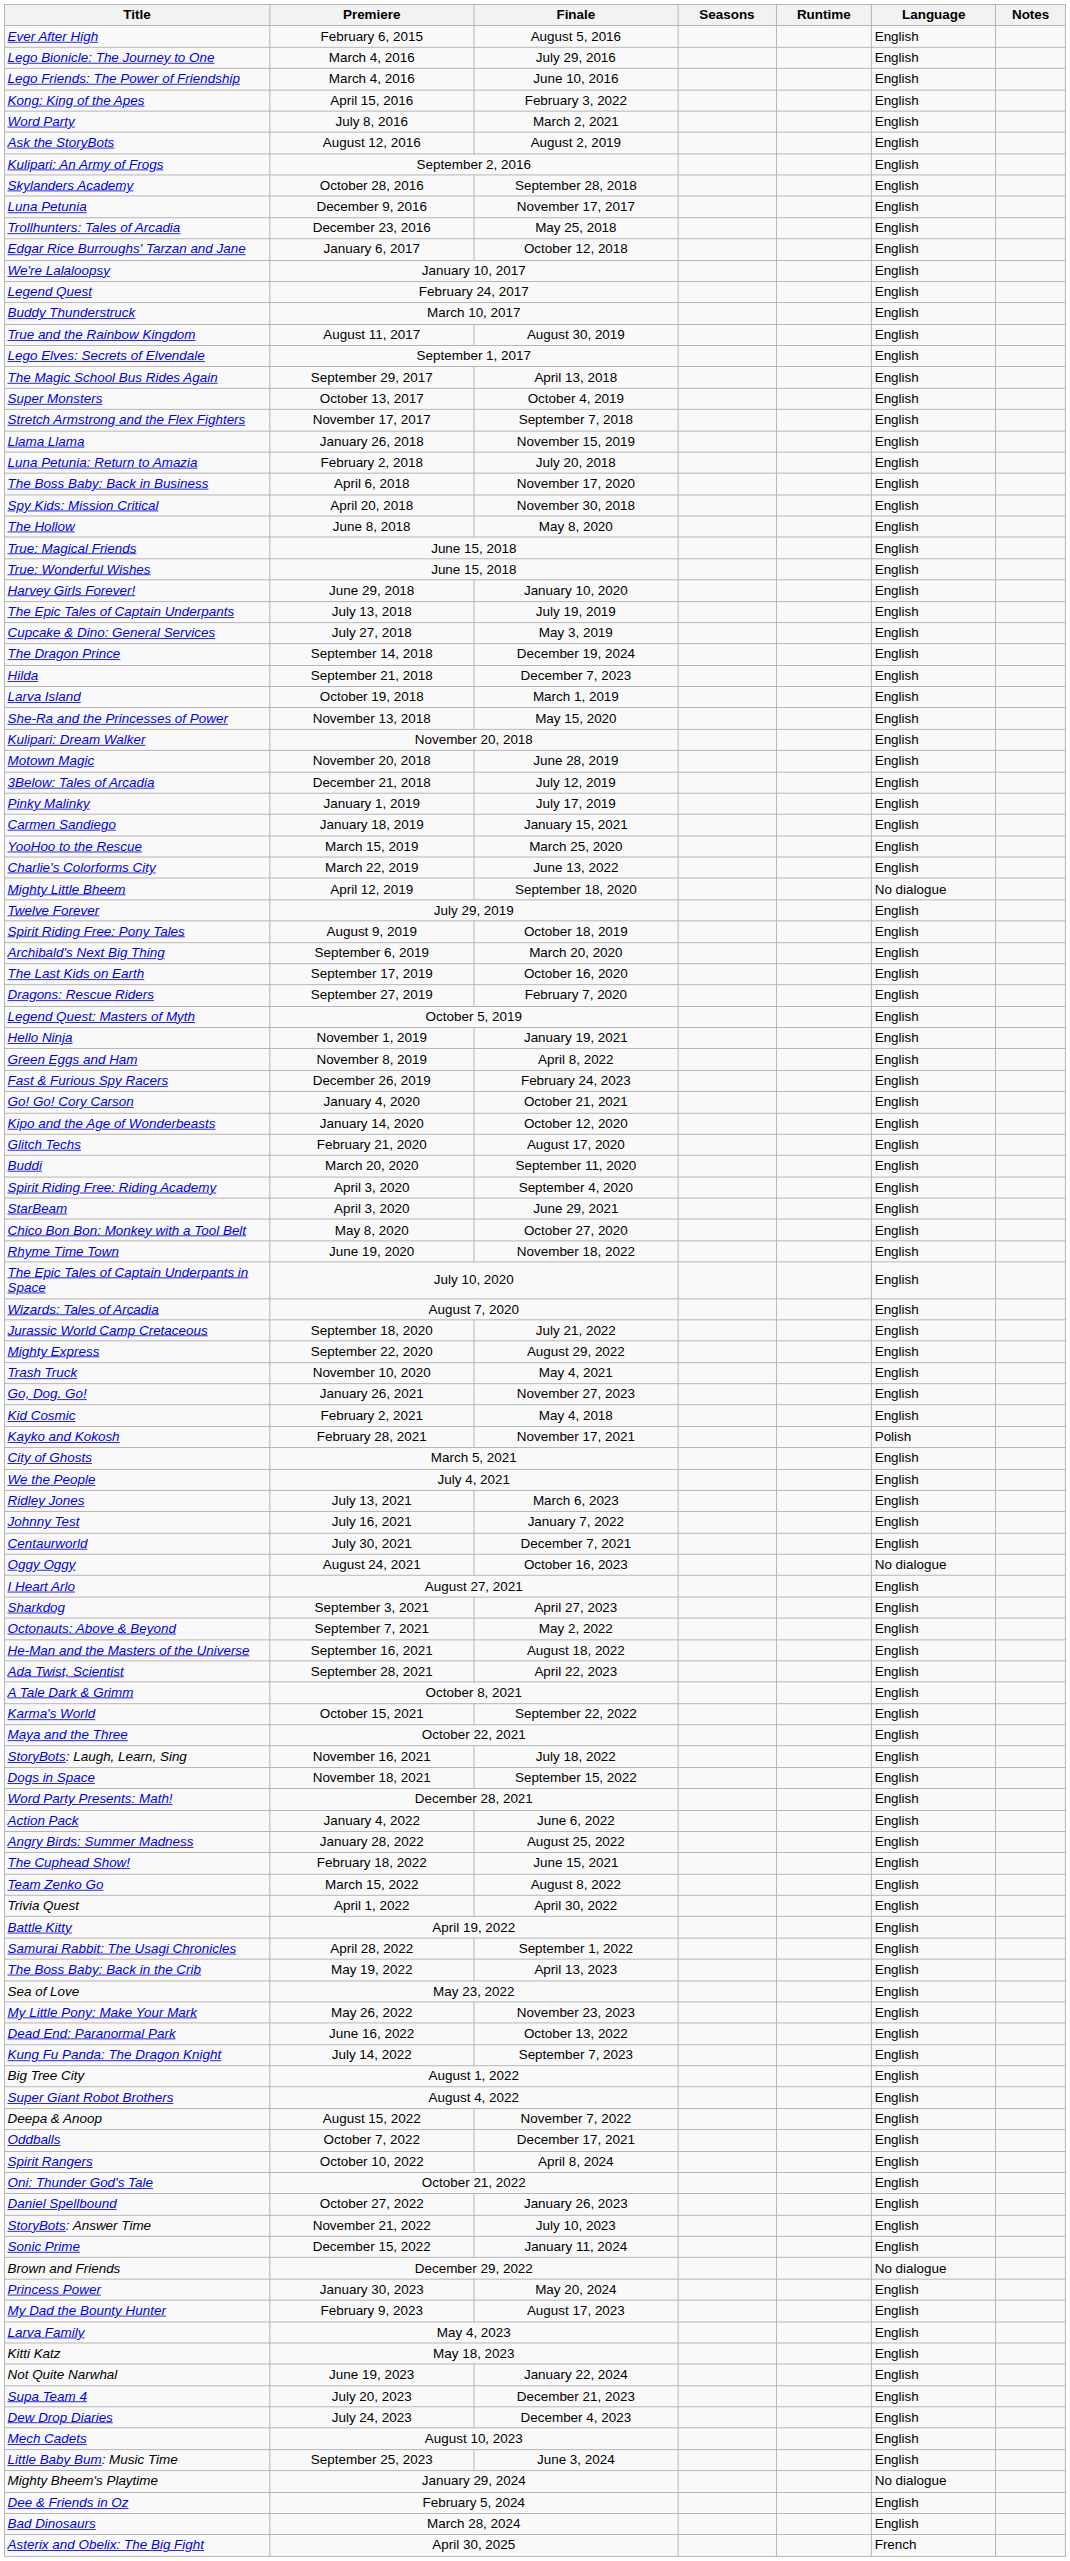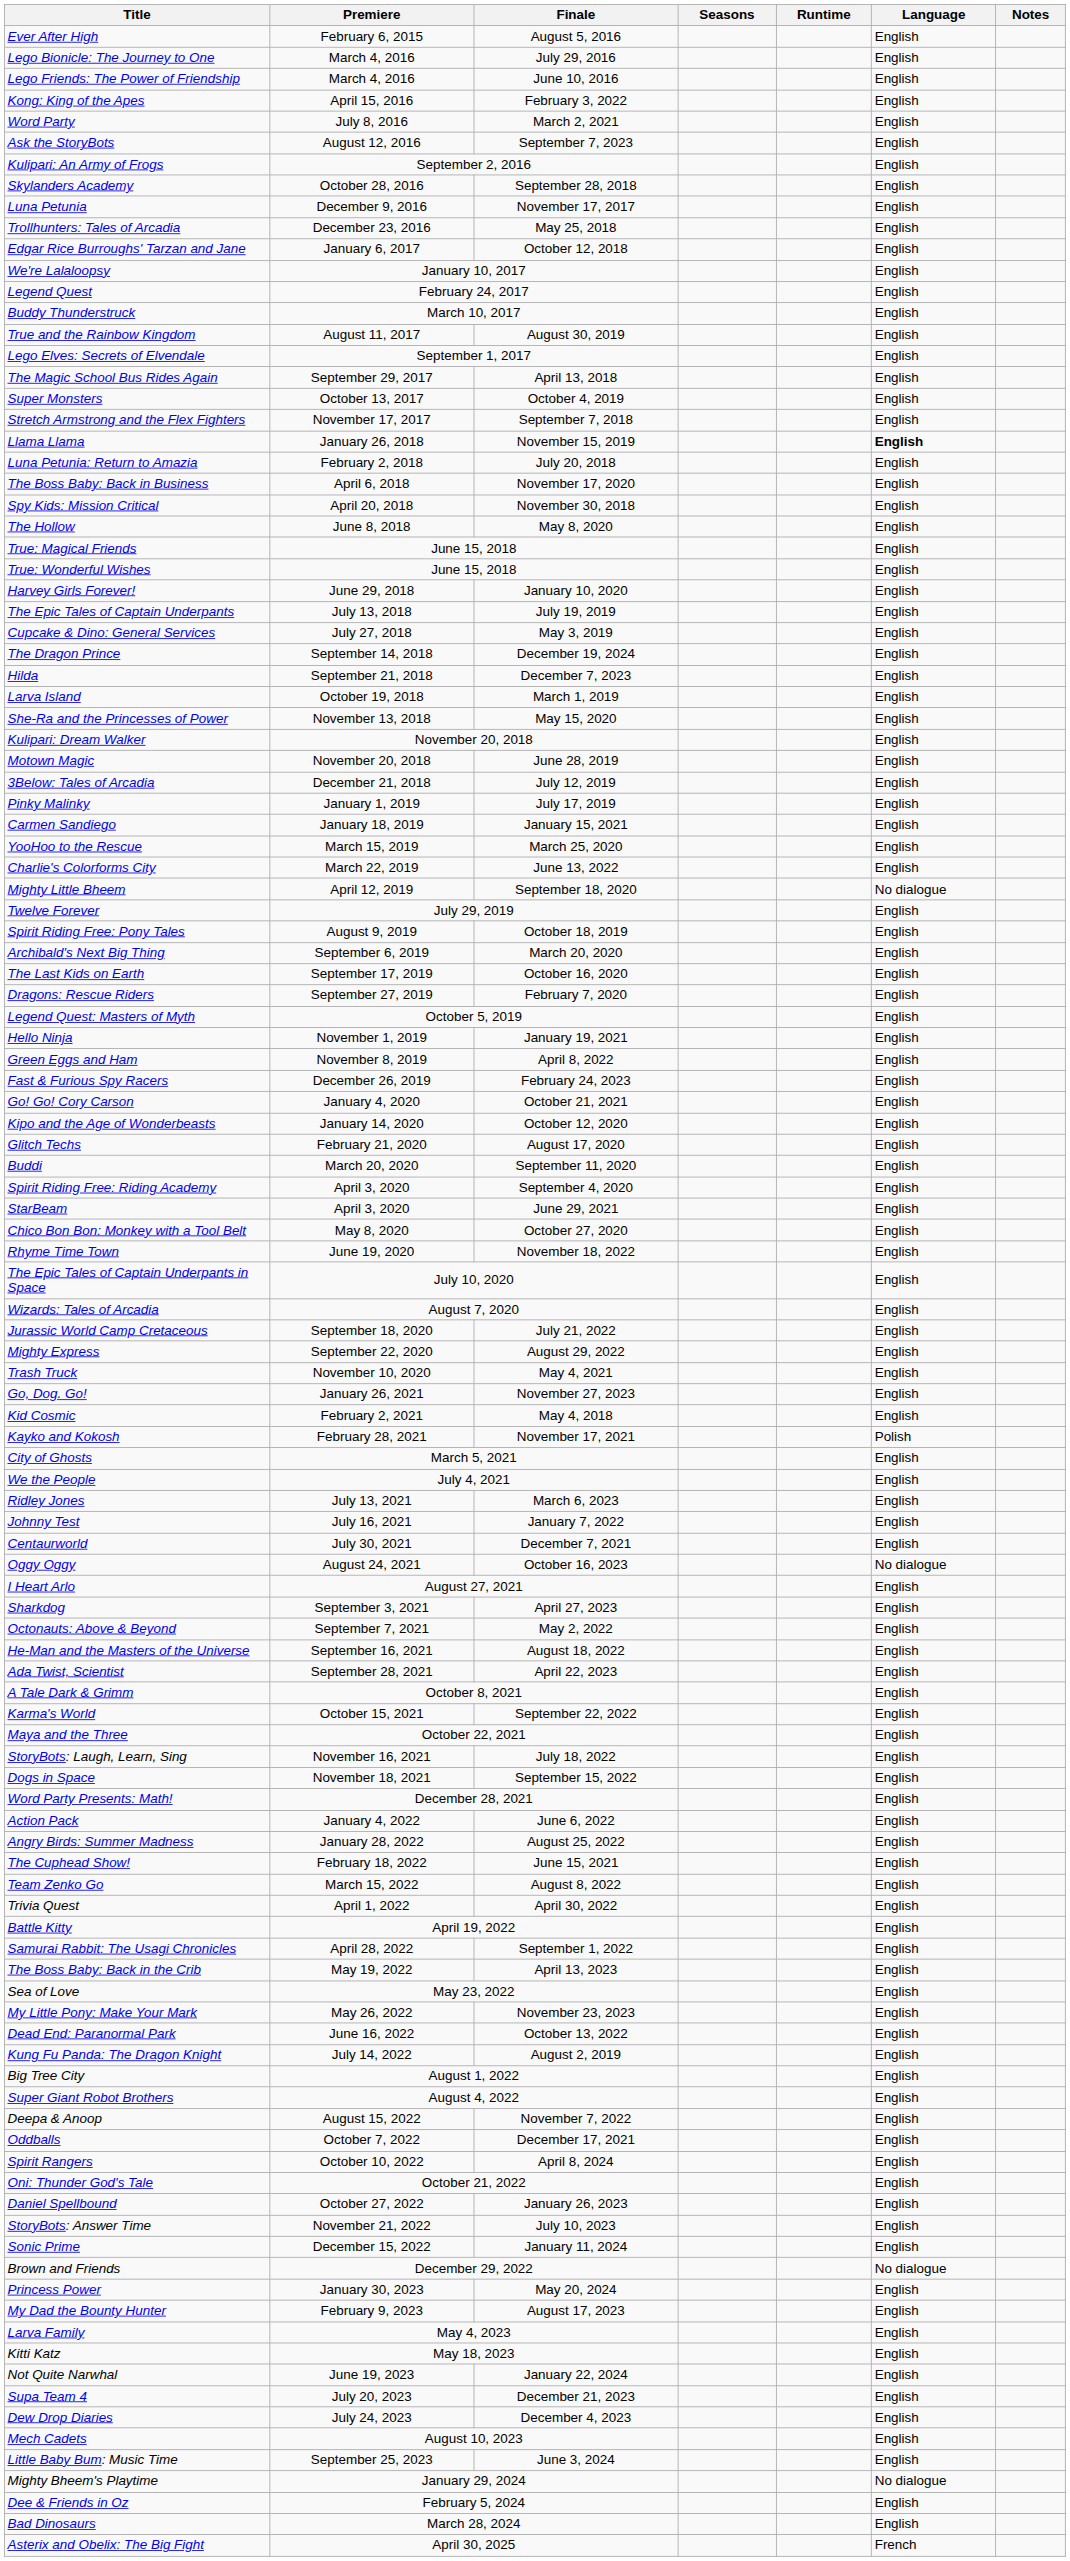Ask the StoryBots | Finale: August 2, 2019 -> September 7, 2023
Llama Llama | Language: normal -> bold
Kung Fu Panda: The Dragon Knight | Finale: September 7, 2023 -> August 2, 2019
